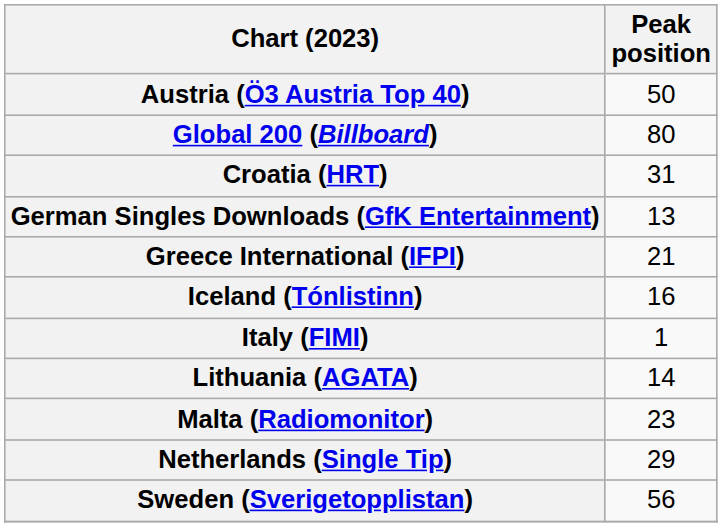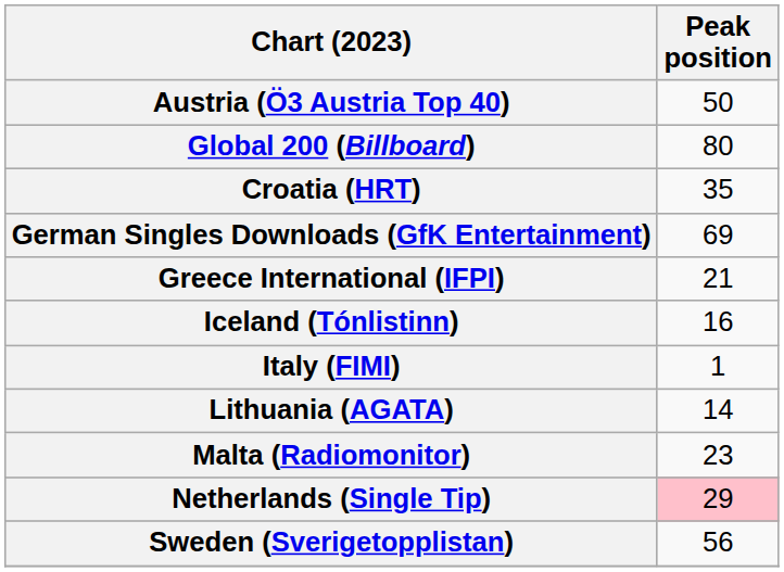Croatia (HRT) | Peak position: 31 -> 35
German Singles Downloads (GfK Entertainment) | Peak position: 13 -> 69
Netherlands (Single Tip) | Peak position: no background -> pink background
